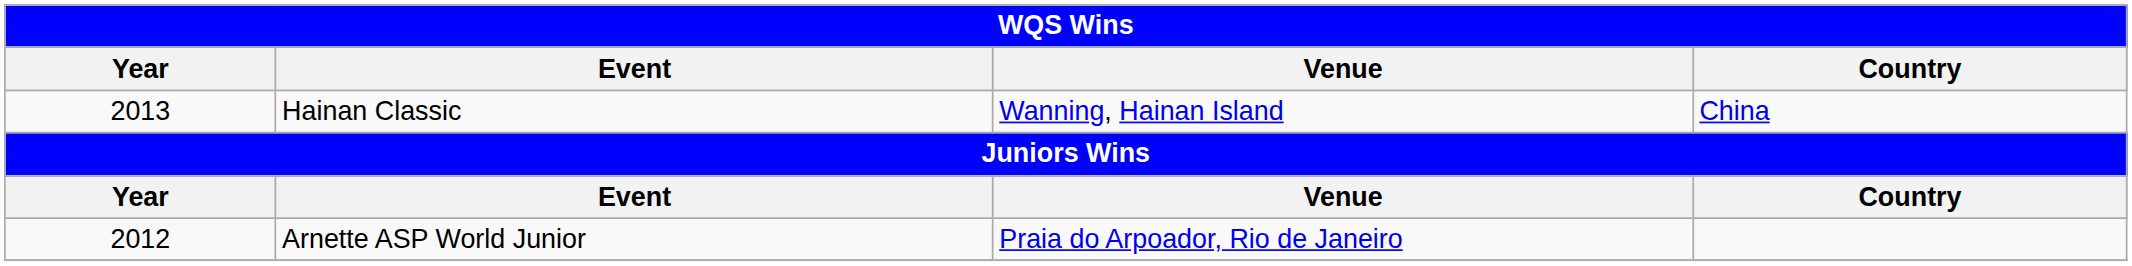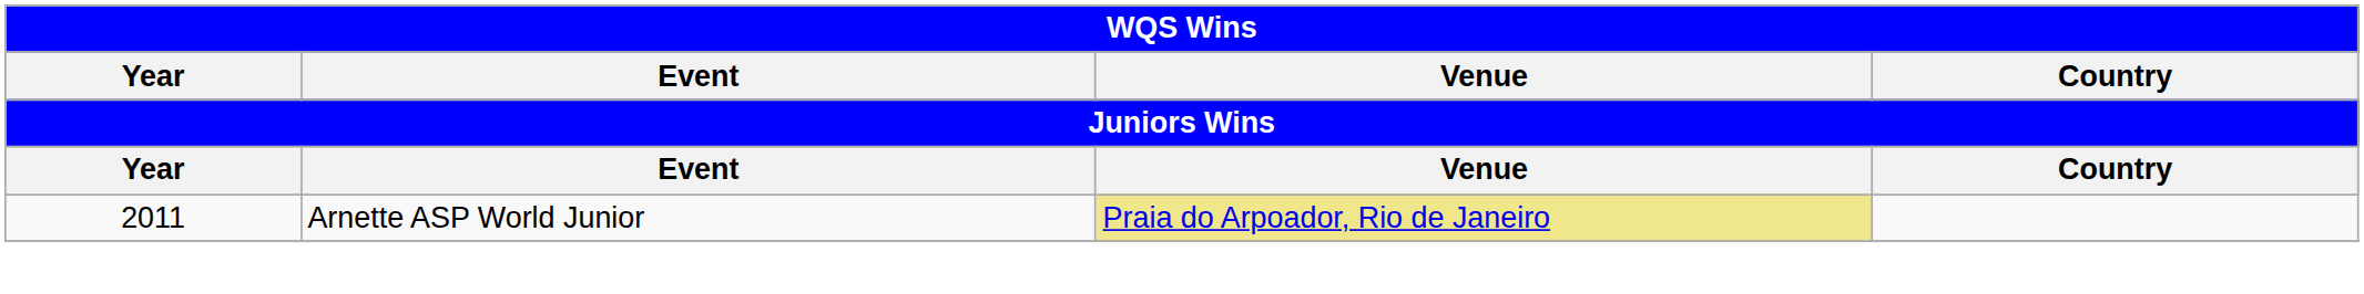- row: 2013 | Hainan Classic | Wanning, Hainan Island | China
Arnette ASP World Junior | Year: 2012 -> 2011
Arnette ASP World Junior | Venue: no background -> khaki background
